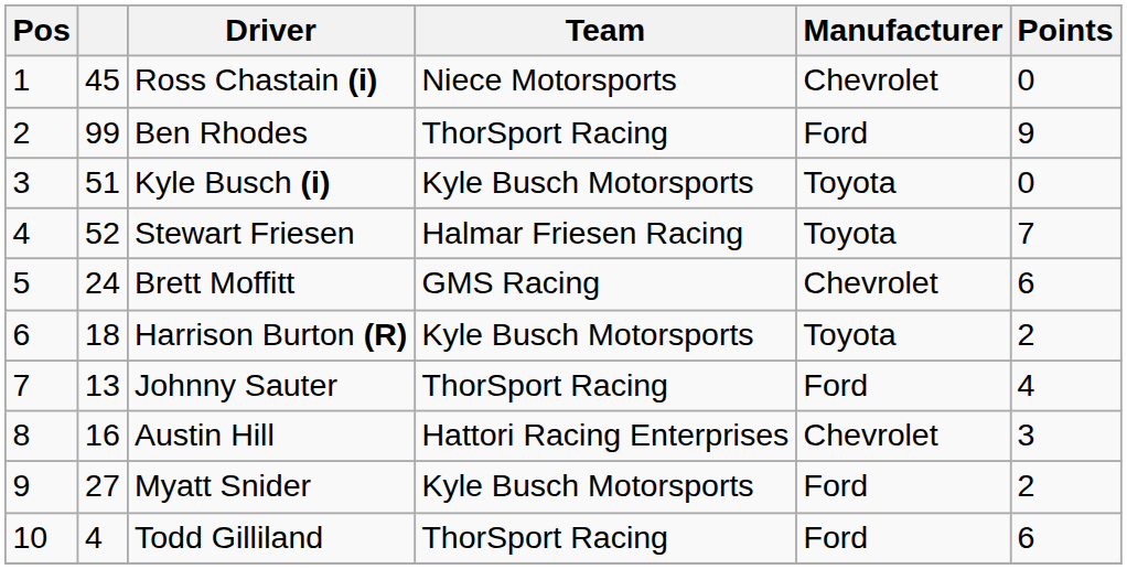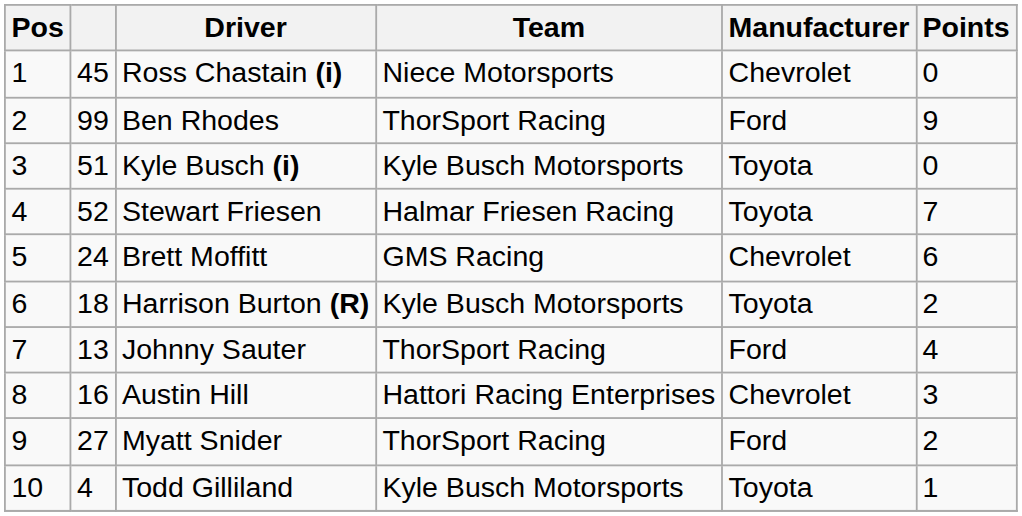Myatt Snider | Team: Kyle Busch Motorsports -> ThorSport Racing
Todd Gilliland | Team: ThorSport Racing -> Kyle Busch Motorsports
Todd Gilliland | Manufacturer: Ford -> Toyota
Todd Gilliland | Points: 6 -> 1
